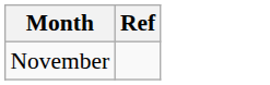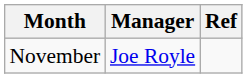+ column: Manager | Joe Royle
